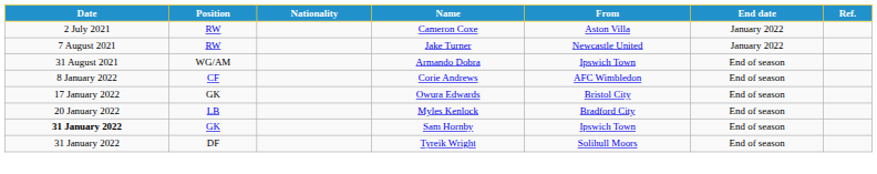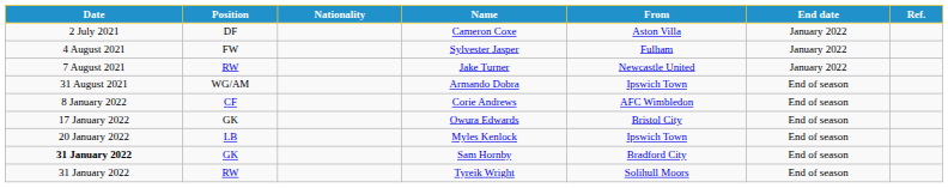Cameron Coxe | Position: RW -> DF
+ row: 4 August 2021 | FW | Sylvester Jasper | Fulham | January 2022
Myles Kenlock | From: Bradford City -> Ipswich Town
Sam Hornby | From: Ipswich Town -> Bradford City
Tyreik Wright | Position: DF -> RW
